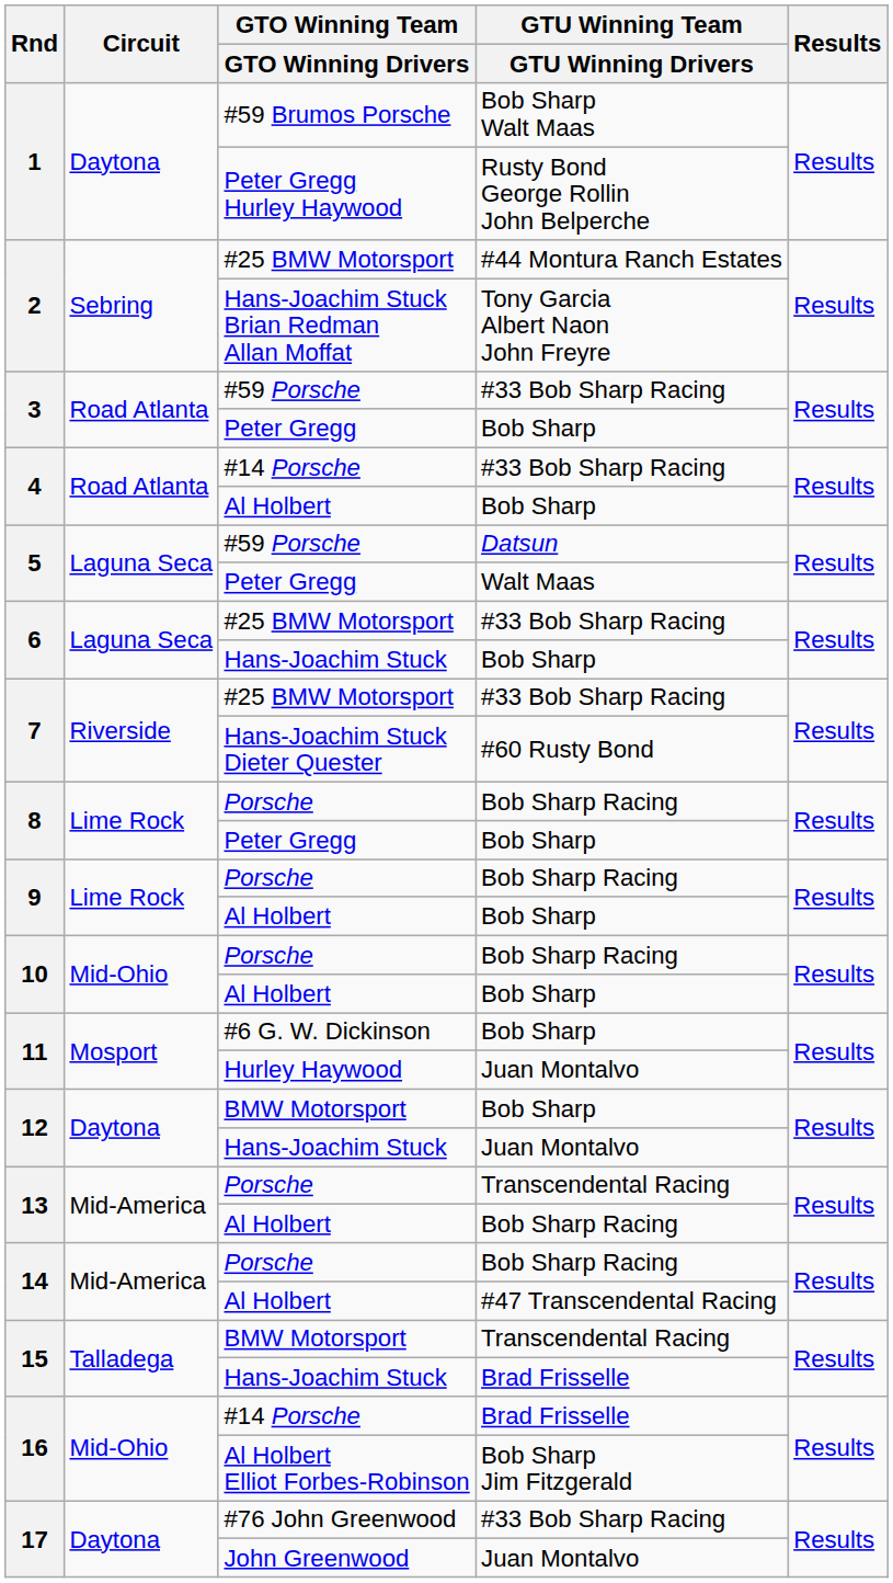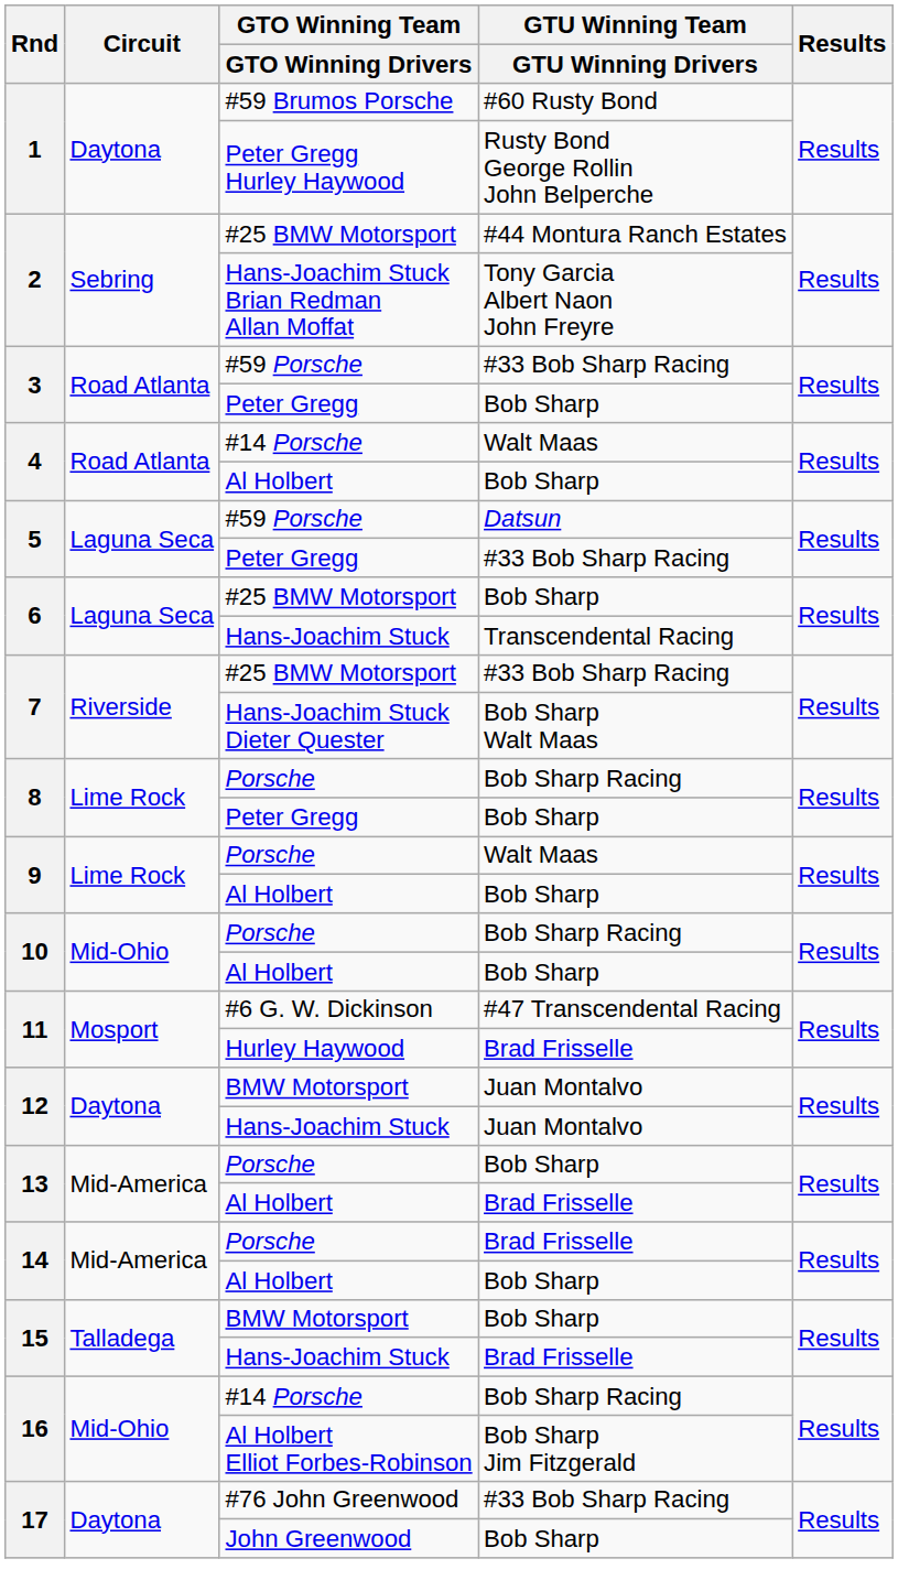1 / #59 Brumos Porsche | GTU Winning Team / GTU Winning Drivers: Bob Sharp Walt Maas -> #60 Rusty Bond
4 / #14 Porsche | GTU Winning Team / GTU Winning Drivers: #33 Bob Sharp Racing -> Walt Maas
5 / Peter Gregg | GTU Winning Team / GTU Winning Drivers: Walt Maas -> #33 Bob Sharp Racing
6 / #25 BMW Motorsport | GTU Winning Team / GTU Winning Drivers: #33 Bob Sharp Racing -> Bob Sharp
6 / Hans-Joachim Stuck | GTU Winning Team / GTU Winning Drivers: Bob Sharp -> Transcendental Racing
7 / Hans-Joachim Stuck Dieter Quester | GTU Winning Team / GTU Winning Drivers: #60 Rusty Bond -> Bob Sharp Walt Maas
9 / Porsche | GTU Winning Team / GTU Winning Drivers: Bob Sharp Racing -> Walt Maas
11 / #6 G. W. Dickinson | GTU Winning Team / GTU Winning Drivers: Bob Sharp -> #47 Transcendental Racing
11 / Hurley Haywood | GTU Winning Team / GTU Winning Drivers: Juan Montalvo -> Brad Frisselle
12 / BMW Motorsport | GTU Winning Team / GTU Winning Drivers: Bob Sharp -> Juan Montalvo
13 / Porsche | GTU Winning Team / GTU Winning Drivers: Transcendental Racing -> Bob Sharp
13 / Al Holbert | GTU Winning Team / GTU Winning Drivers: Bob Sharp Racing -> Brad Frisselle
14 / Porsche | GTU Winning Team / GTU Winning Drivers: Bob Sharp Racing -> Brad Frisselle
14 / Al Holbert | GTU Winning Team / GTU Winning Drivers: #47 Transcendental Racing -> Bob Sharp
15 / BMW Motorsport | GTU Winning Team / GTU Winning Drivers: Transcendental Racing -> Bob Sharp
16 / #14 Porsche | GTU Winning Team / GTU Winning Drivers: Brad Frisselle -> Bob Sharp Racing
17 / John Greenwood | GTU Winning Team / GTU Winning Drivers: Juan Montalvo -> Bob Sharp
